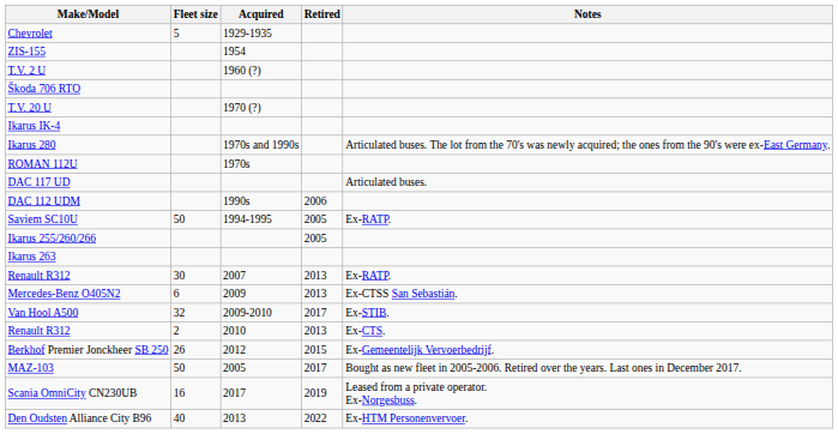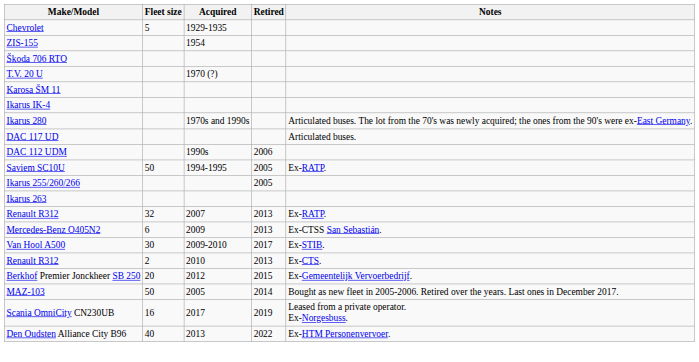- row: T.V. 2 U | 1960 (?)
+ row: Karosa ŠM 11
- row: ROMAN 112U | 1970s
Renault R312 / 2007 | Fleet size: 30 -> 32
Van Hool A500 | Fleet size: 32 -> 30
Berkhof Premier Jonckheer SB 250 | Fleet size: 26 -> 20
MAZ-103 | Retired: 2017 -> 2014
